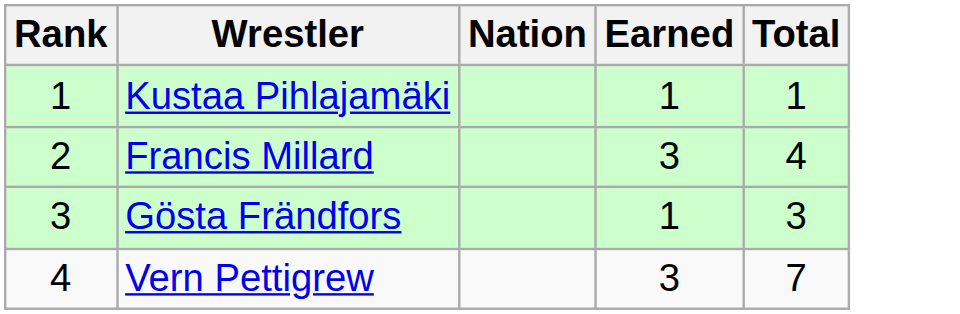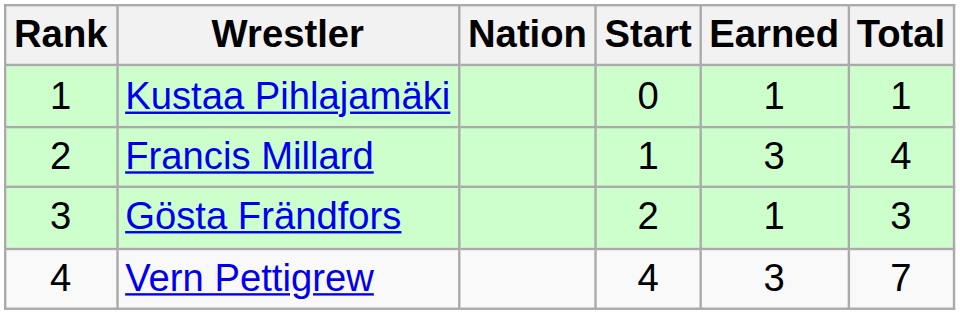+ column: Start | 0 | 1 | 2 | 4
